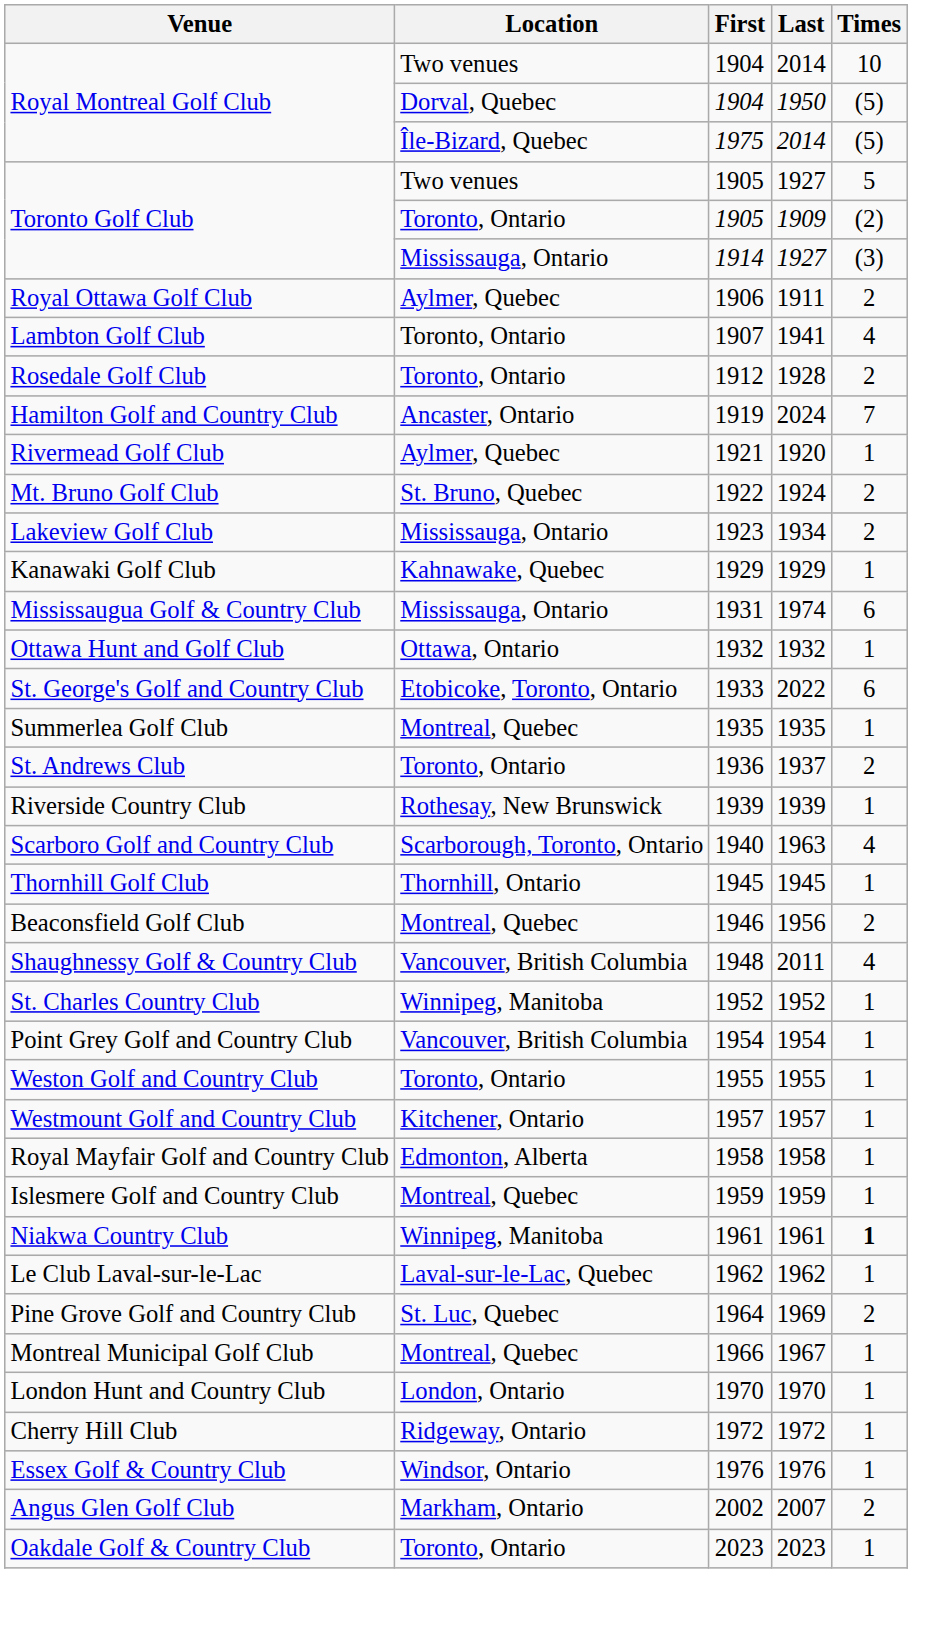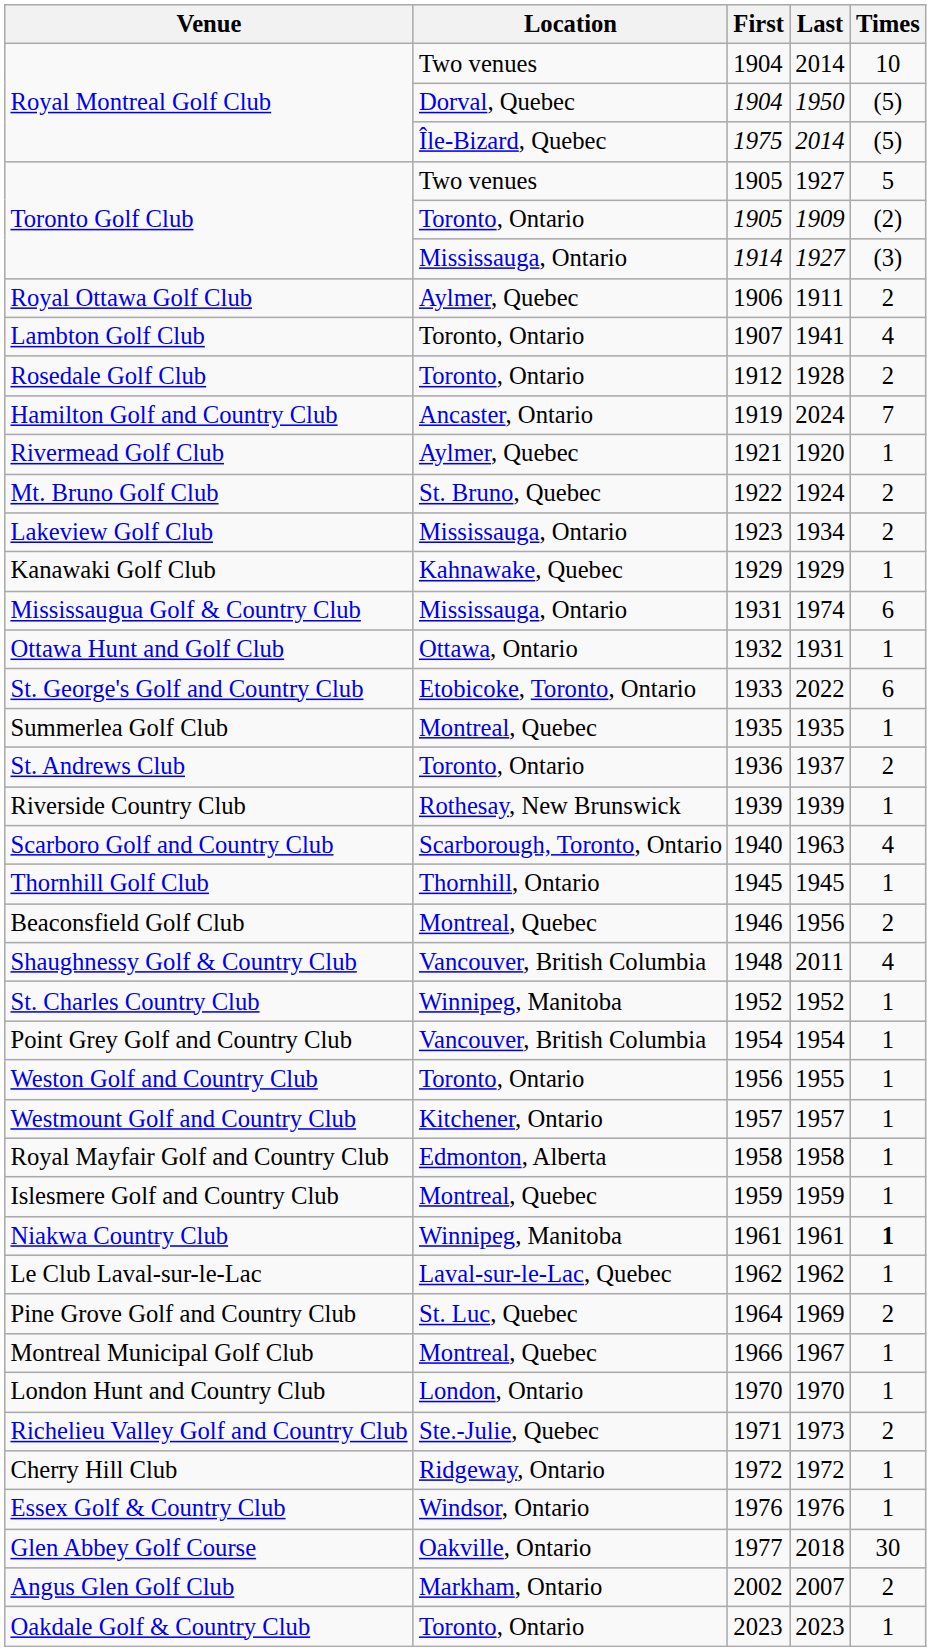Ottawa Hunt and Golf Club | Last: 1932 -> 1931
Weston Golf and Country Club | First: 1955 -> 1956
+ row: Richelieu Valley Golf and Country Club | Ste.-Julie, Quebec | 1971 | 1973 | 2
+ row: Glen Abbey Golf Course | Oakville, Ontario | 1977 | 2018 | 30
